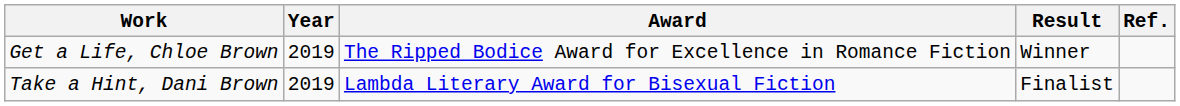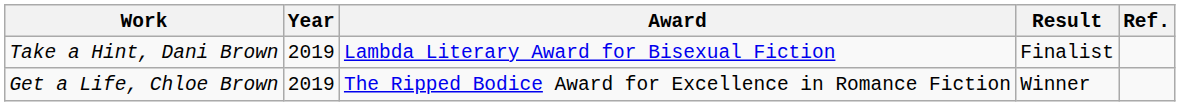rows swapped: Get a Life, Chloe Brown <-> Take a Hint, Dani Brown
